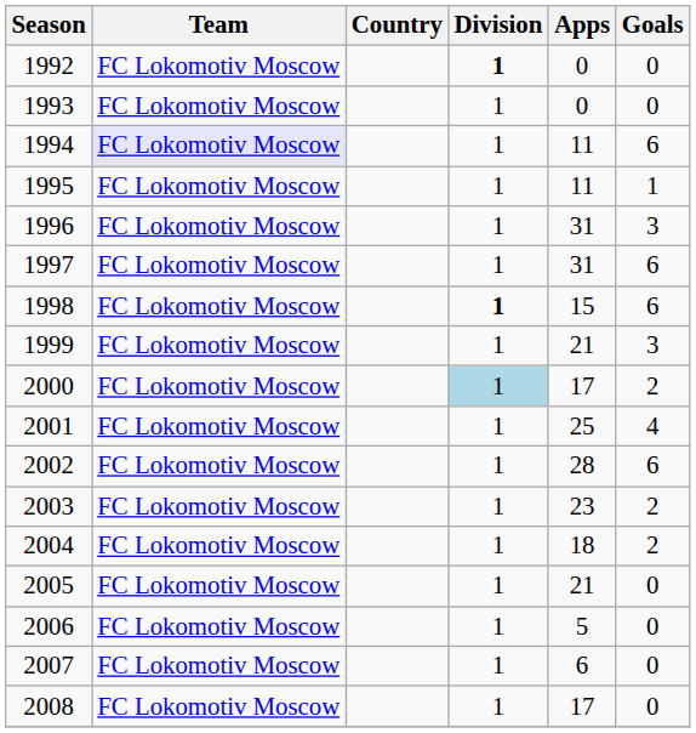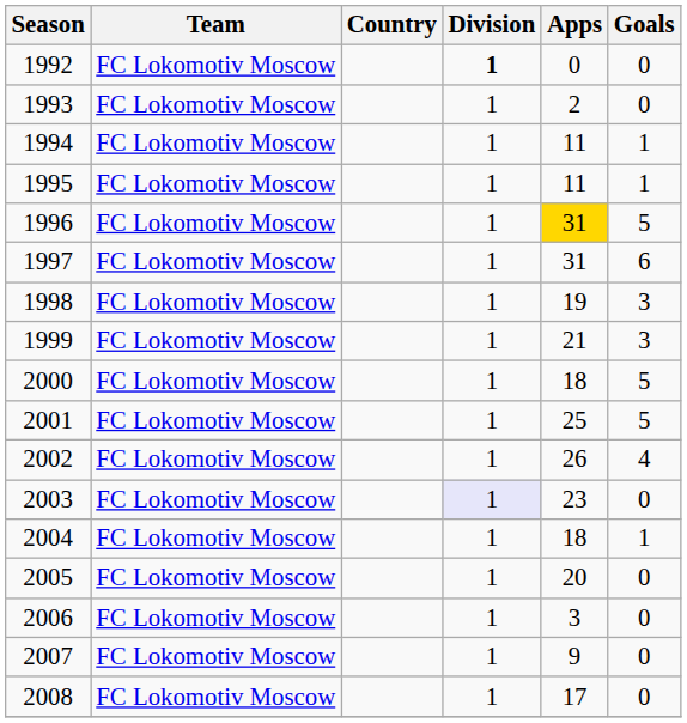1993 | Apps: 0 -> 2
1994 | Team: lavender background -> no background
1994 | Goals: 6 -> 1
1996 | Apps: no background -> gold background
1996 | Goals: 3 -> 5
1998 | Division: bold -> normal
1998 | Apps: 15 -> 19
1998 | Goals: 6 -> 3
2000 | Division: lightblue background -> no background
2000 | Apps: 17 -> 18
2000 | Goals: 2 -> 5
2001 | Goals: 4 -> 5
2002 | Apps: 28 -> 26
2002 | Goals: 6 -> 4
2003 | Division: no background -> lavender background
2003 | Goals: 2 -> 0
2004 | Goals: 2 -> 1
2005 | Apps: 21 -> 20
2006 | Apps: 5 -> 3
2007 | Apps: 6 -> 9
